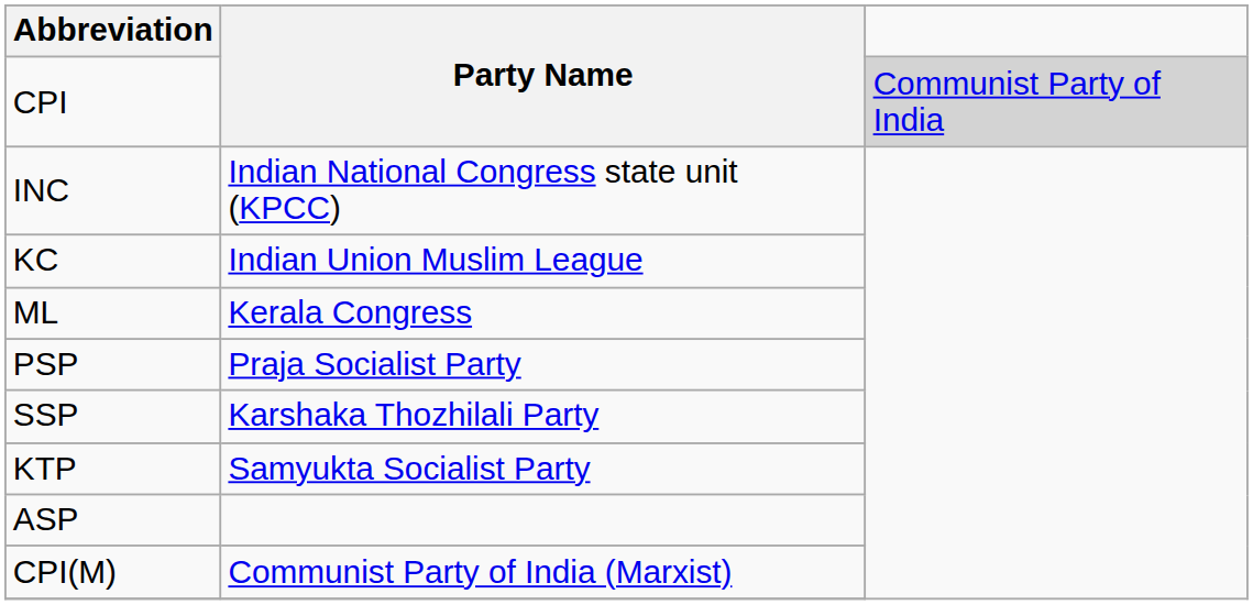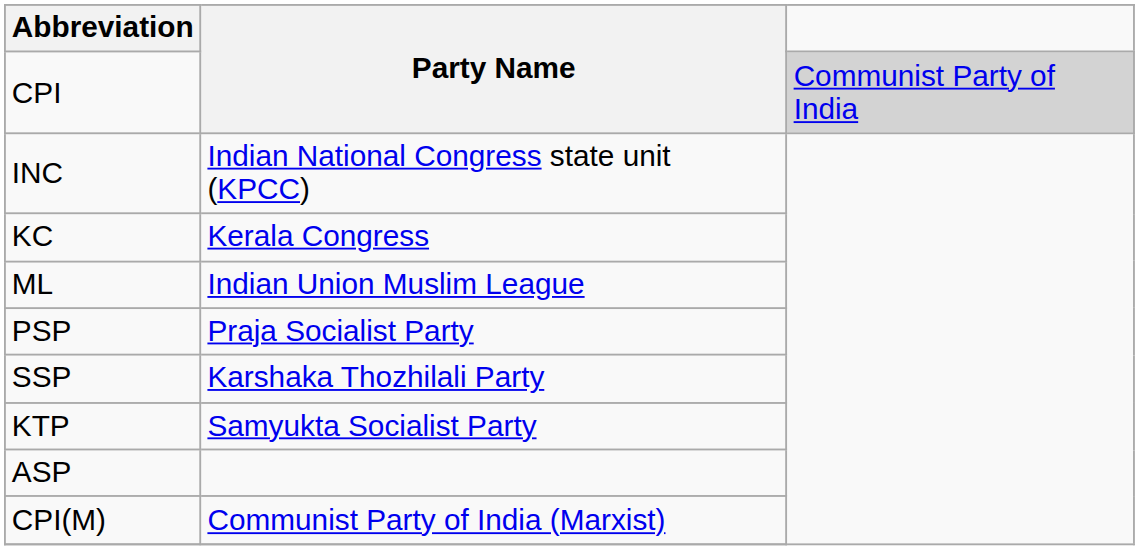KC | Party Name: Indian Union Muslim League -> Kerala Congress
ML | Party Name: Kerala Congress -> Indian Union Muslim League
